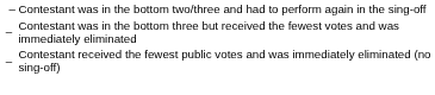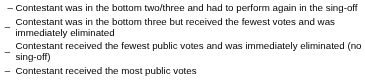+ row: – | Contestant received the most public votes
